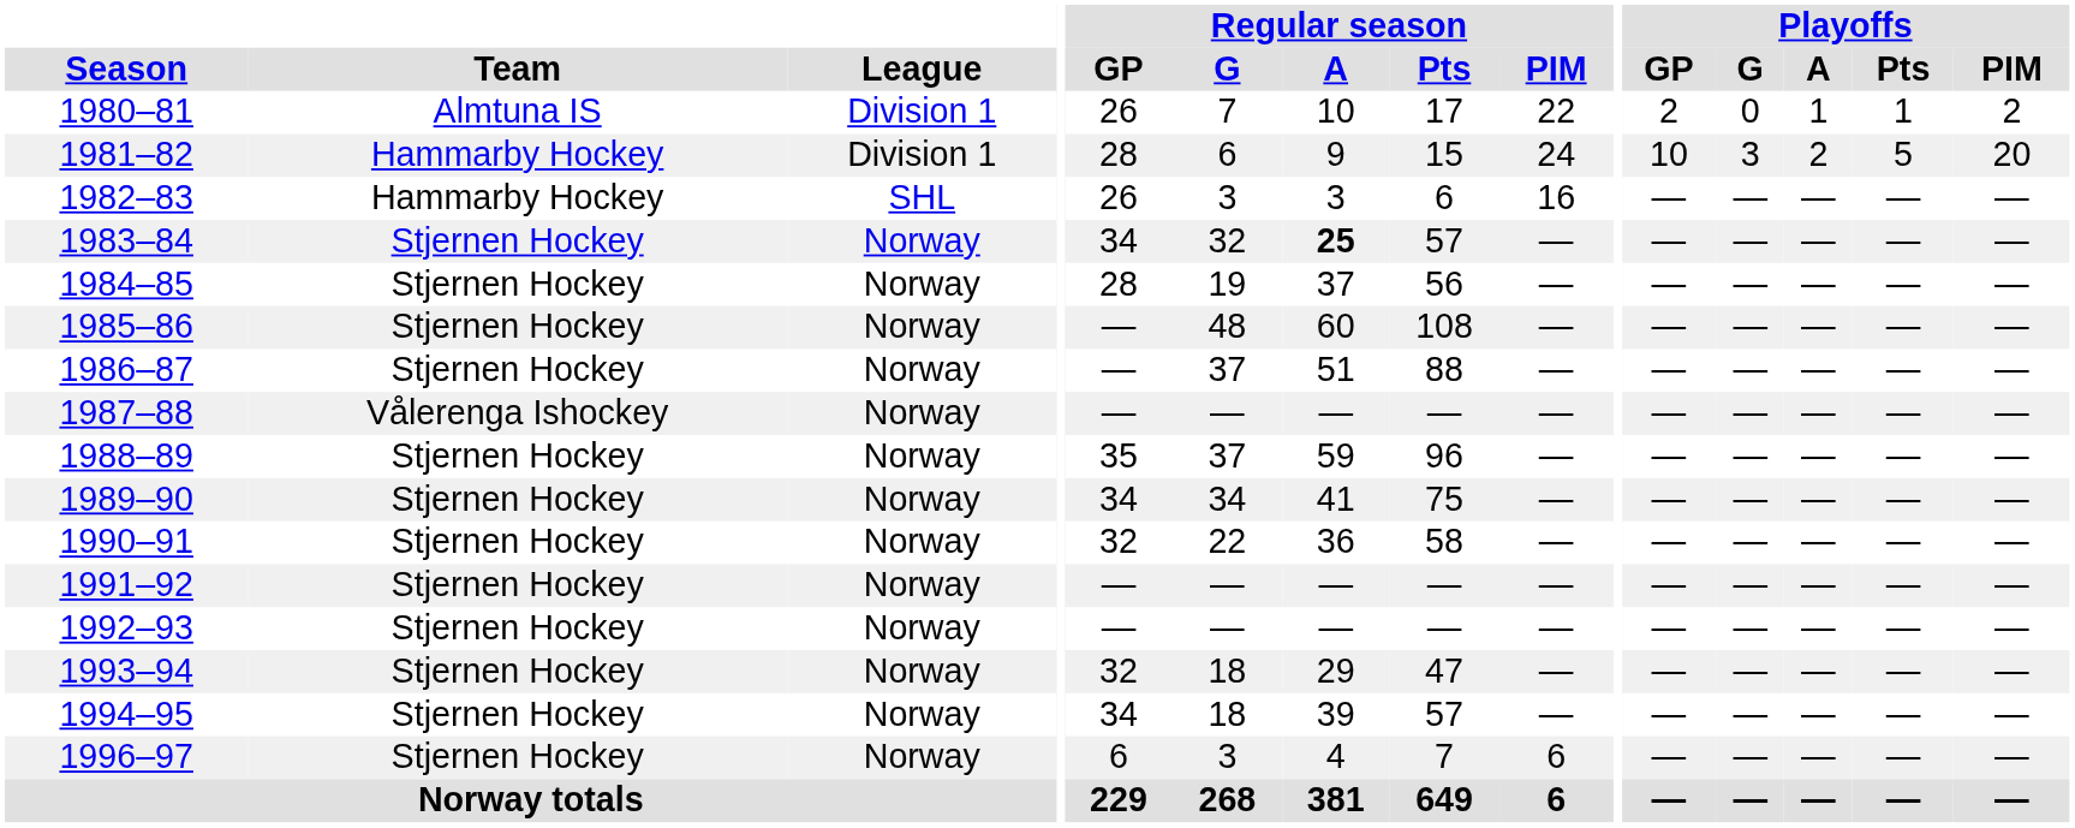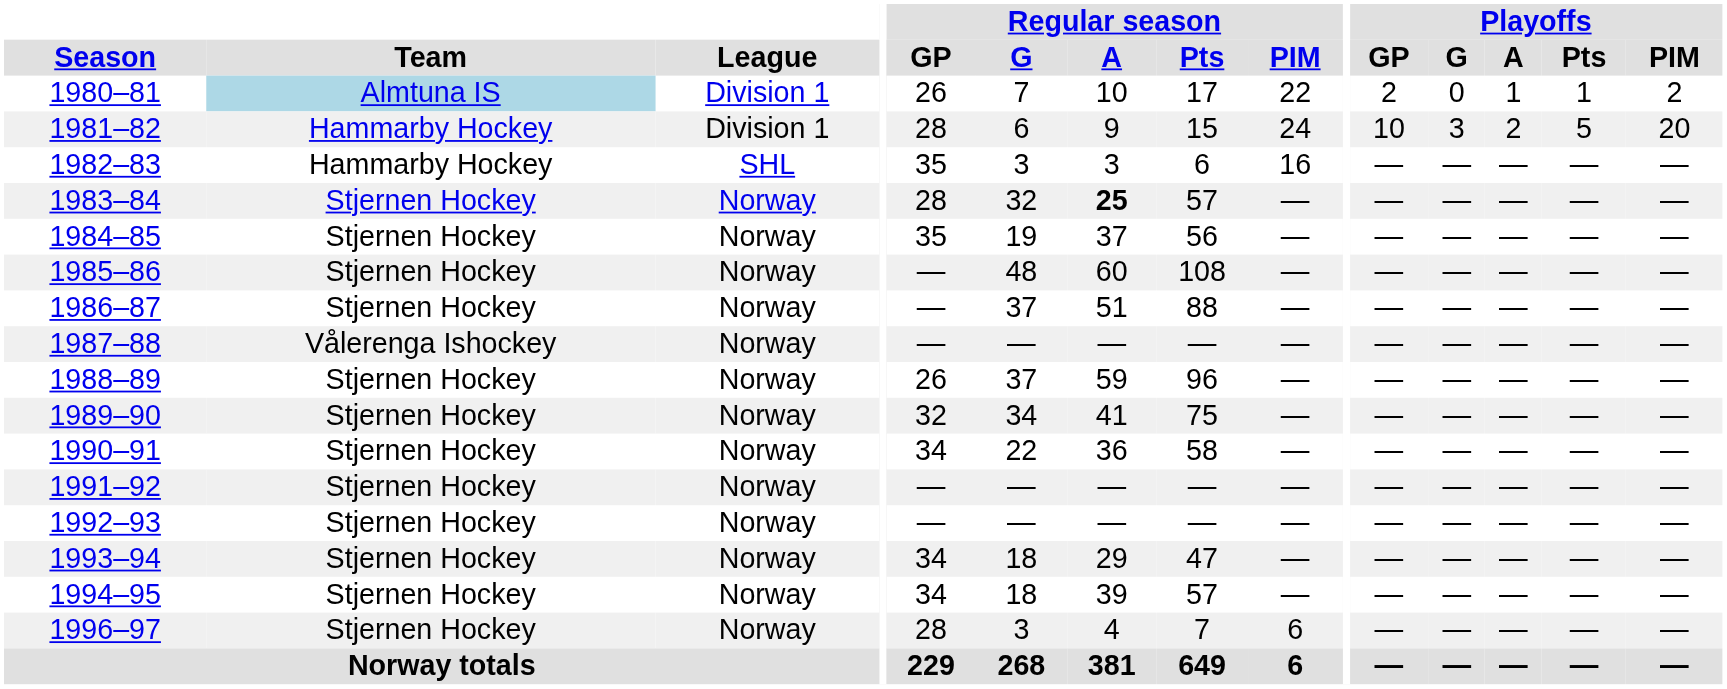1980–81 | Team: no background -> lightblue background
1982–83 | Regular season / GP: 26 -> 35
1983–84 | Regular season / GP: 34 -> 28
1984–85 | Regular season / GP: 28 -> 35
1988–89 | Regular season / GP: 35 -> 26
1989–90 | Regular season / GP: 34 -> 32
1990–91 | Regular season / GP: 32 -> 34
1993–94 | Regular season / GP: 32 -> 34
1996–97 | Regular season / GP: 6 -> 28
